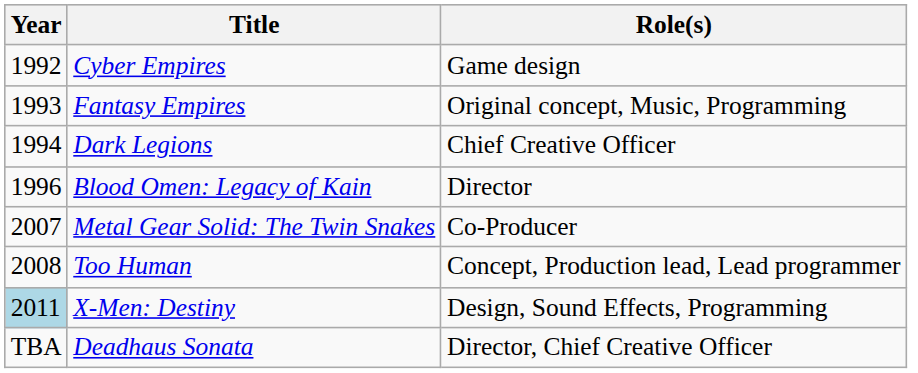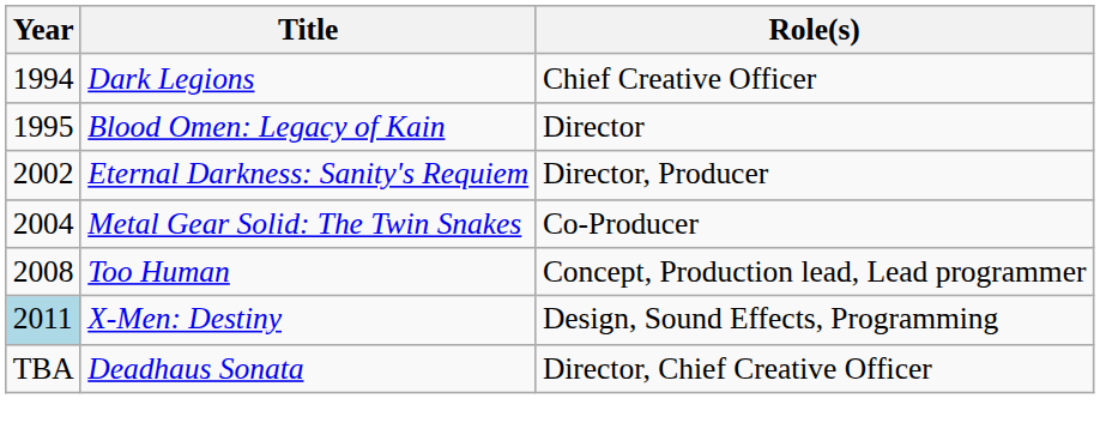- row: 1992 | Cyber Empires | Game design
- row: 1993 | Fantasy Empires | Original concept, Music, Programming
Blood Omen: Legacy of Kain | Year: 1996 -> 1995
+ row: 2002 | Eternal Darkness: Sanity's Requiem | Director, Producer
Metal Gear Solid: The Twin Snakes | Year: 2007 -> 2004
